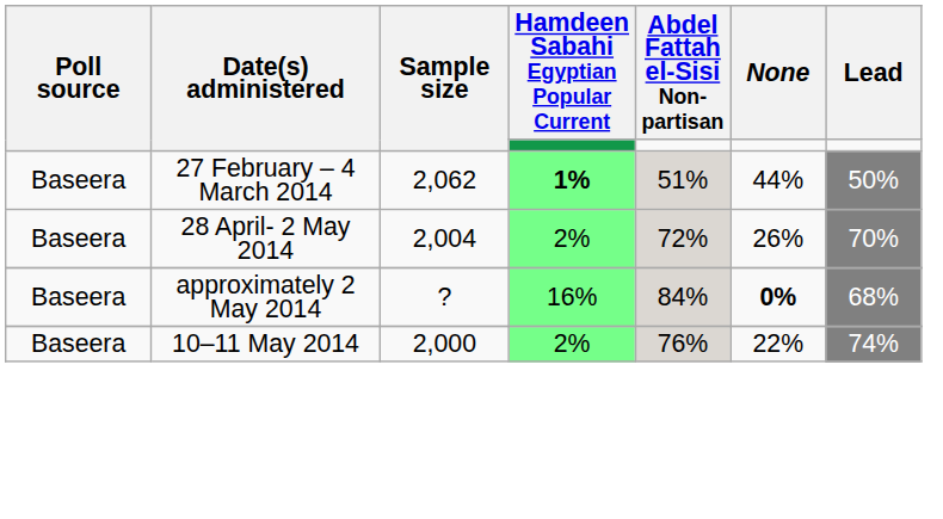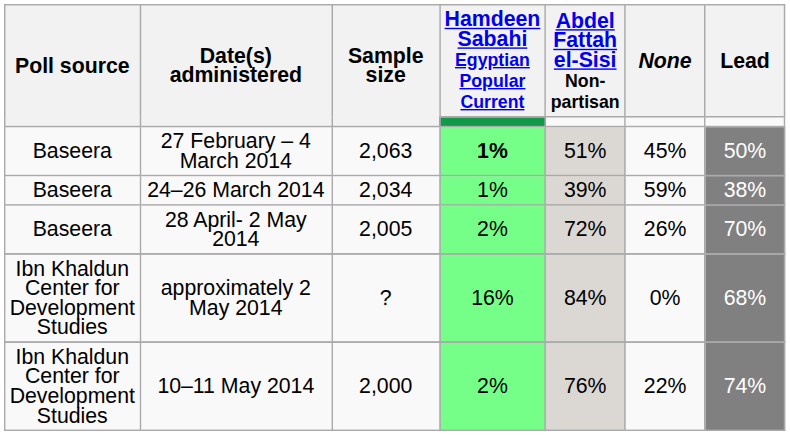27 February – 4 March 2014 | Sample size: 2,062 -> 2,063
27 February – 4 March 2014 | None: 44% -> 45%
+ row: Baseera | 24–26 March 2014 | 2,034 | 1% | 39% | 59% | 38%
28 April- 2 May 2014 | Sample size: 2,004 -> 2,005
approximately 2 May 2014 | Poll source: Baseera -> Ibn Khaldun Center for Development Studies
approximately 2 May 2014 | None: bold -> normal
10–11 May 2014 | Poll source: Baseera -> Ibn Khaldun Center for Development Studies
